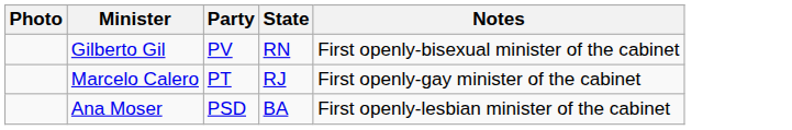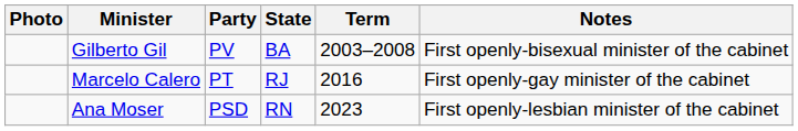+ column: Term | 2003–2008 | 2016 | 2023
Gilberto Gil | State: RN -> BA
Ana Moser | State: BA -> RN
